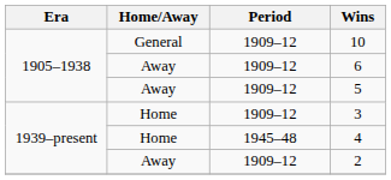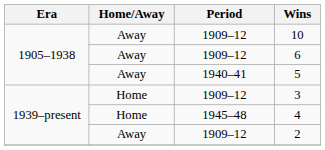10 | Home/Away: General -> Away
5 | Period: 1909–12 -> 1940–41
